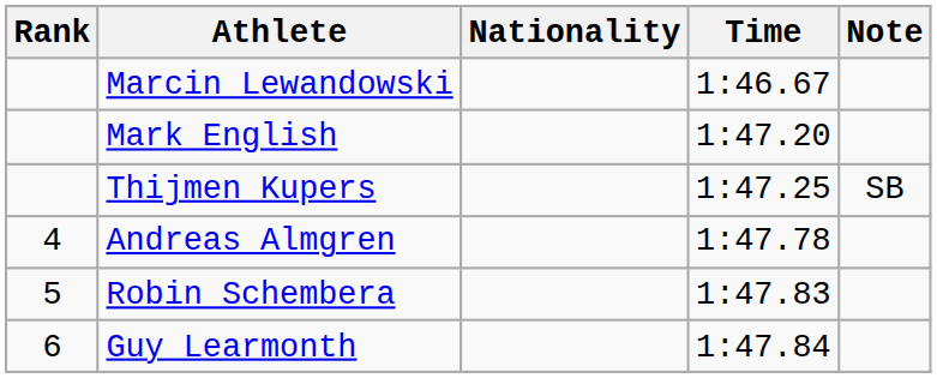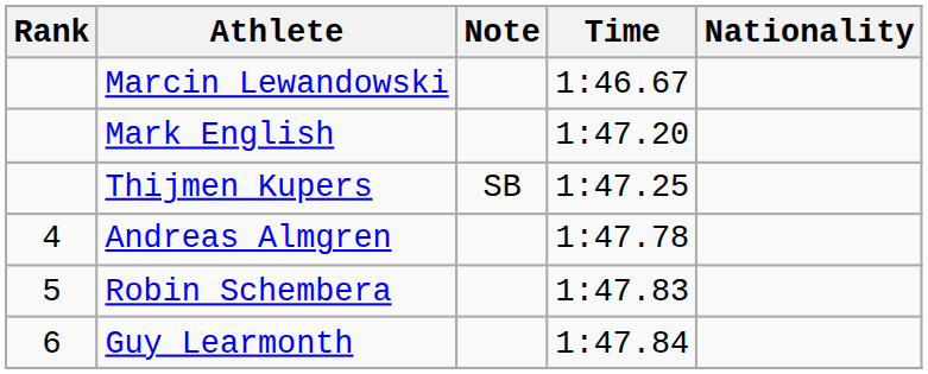columns swapped: Nationality <-> Note
